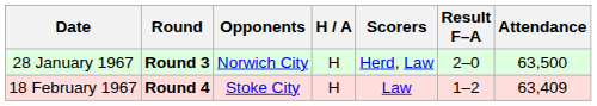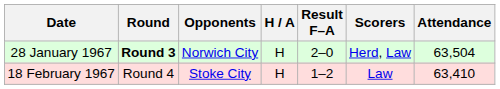columns swapped: Result F–A <-> Scorers
28 January 1967 | Attendance: 63,500 -> 63,504
18 February 1967 | Round: bold -> normal
18 February 1967 | Attendance: 63,409 -> 63,410
